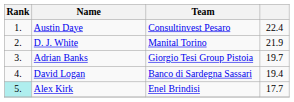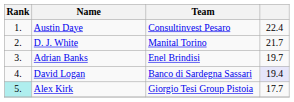D. J. White | column 4: 21.9 -> 21.7
Adrian Banks | Team: Giorgio Tesi Group Pistoia -> Enel Brindisi
David Logan | column 4: no background -> lavender background
Alex Kirk | Team: Enel Brindisi -> Giorgio Tesi Group Pistoia
